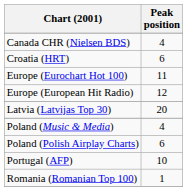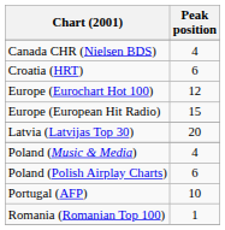Europe (Eurochart Hot 100) | Peak position: 11 -> 12
Europe (European Hit Radio) | Peak position: 12 -> 15
